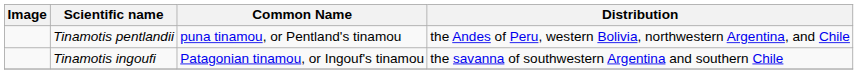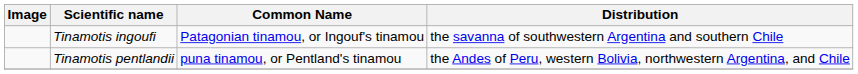rows swapped: Tinamotis pentlandii <-> Tinamotis ingoufi
